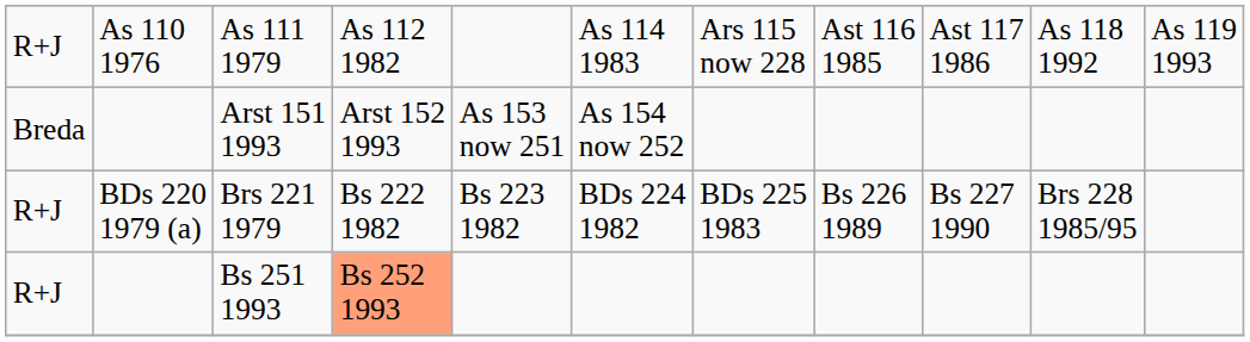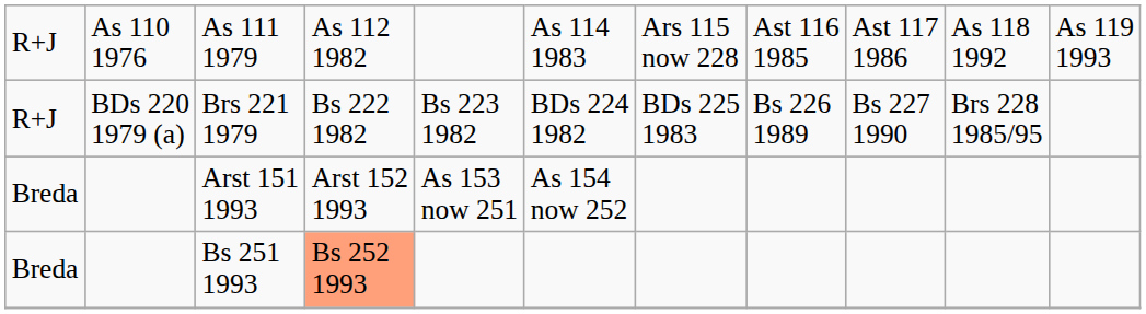rows swapped: Arst 151 1993 <-> Brs 221 1979
Bs 251 1993 | column 1: R+J -> Breda
